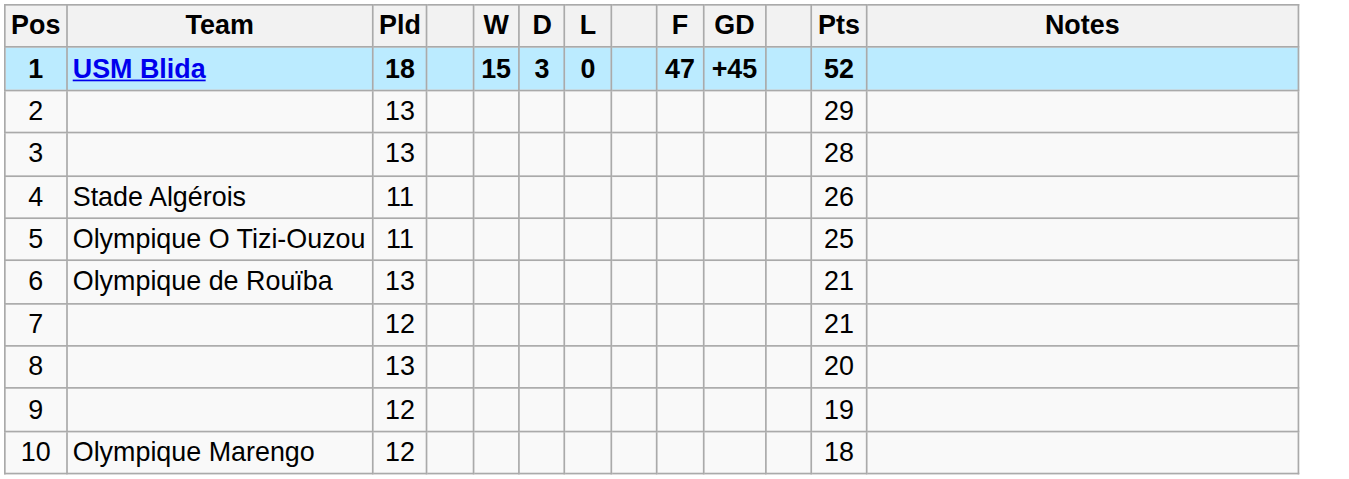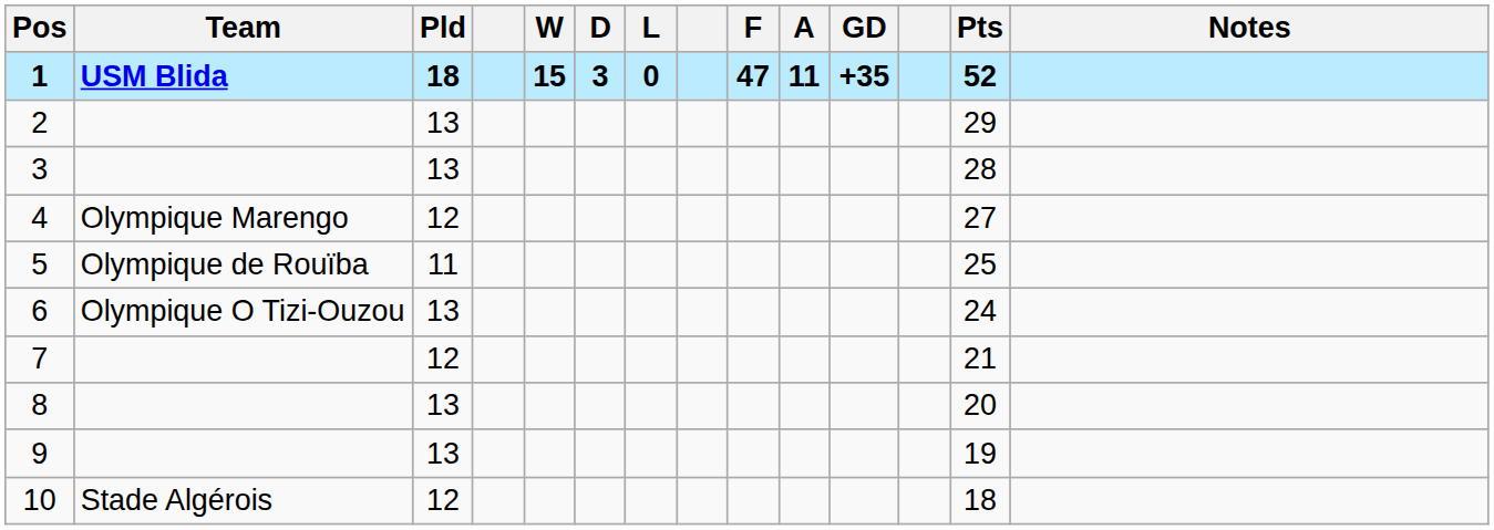+ column: A | 11
1 | GD: +45 -> +35
4 | Team: Stade Algérois -> Olympique Marengo
4 | Pld: 11 -> 12
4 | Pts: 26 -> 27
5 | Team: Olympique O Tizi-Ouzou -> Olympique de Rouïba
6 | Team: Olympique de Rouïba -> Olympique O Tizi-Ouzou
6 | Pts: 21 -> 24
9 | Pld: 12 -> 13
10 | Team: Olympique Marengo -> Stade Algérois
